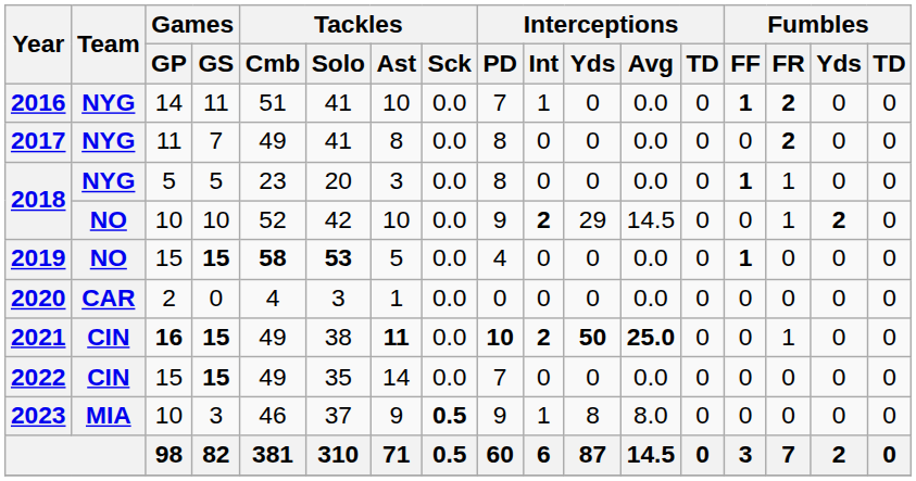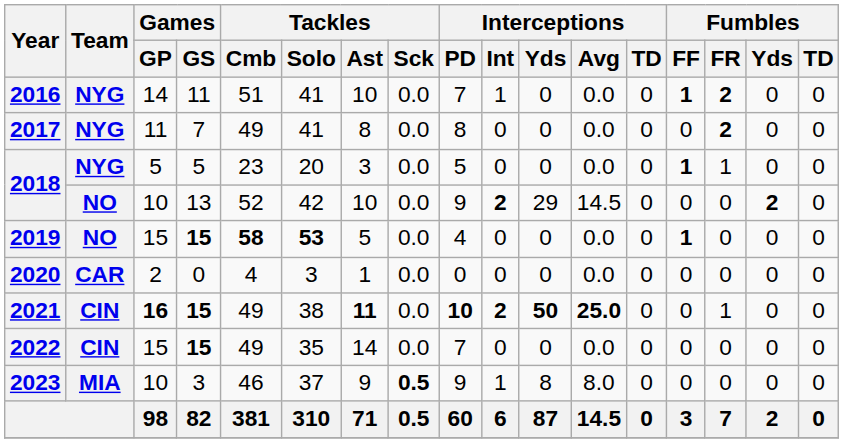2018 / 5 | Interceptions / PD: 8 -> 5
2018 / 10 | Games / GS: 10 -> 13
2018 / 10 | Fumbles / FR: 1 -> 0
